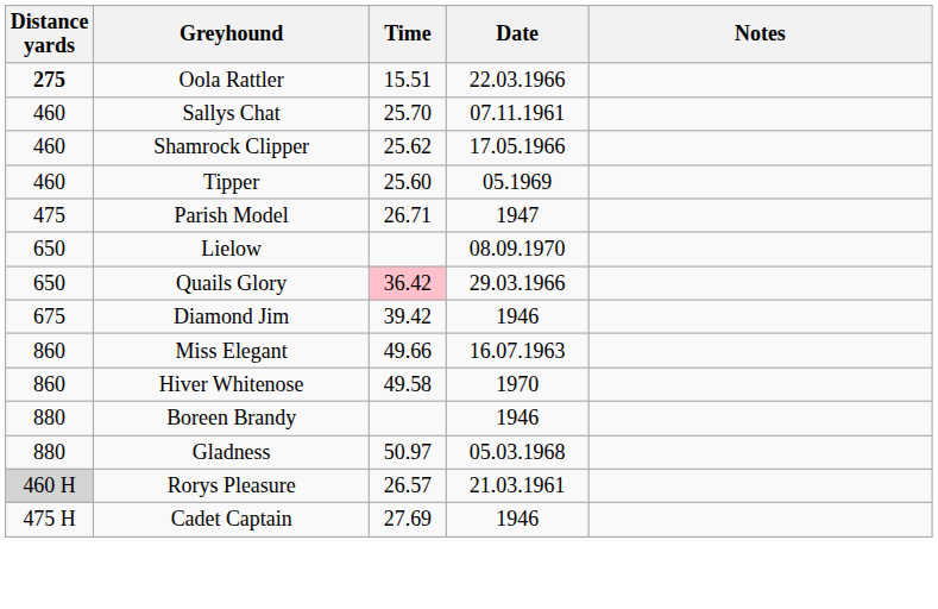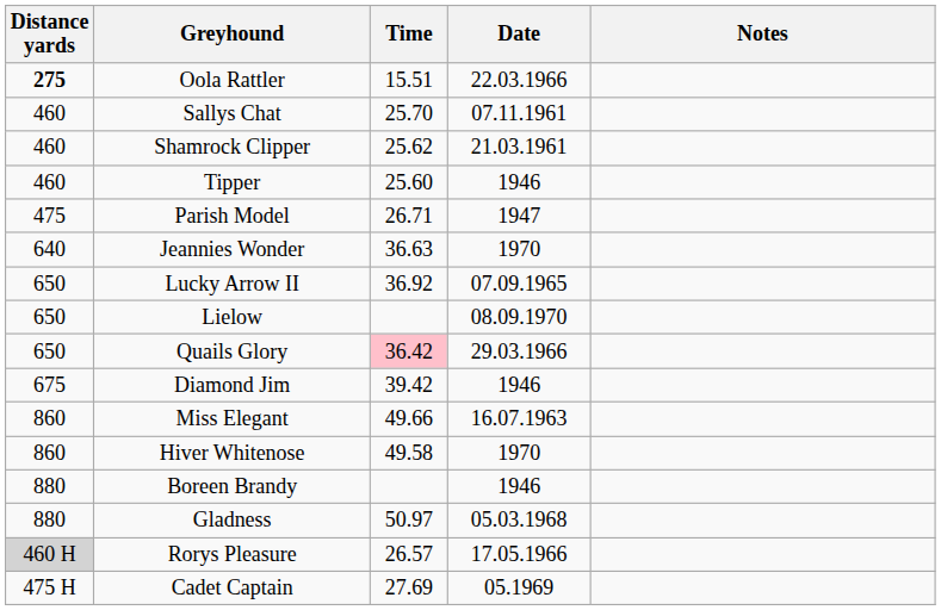Shamrock Clipper | Date: 17.05.1966 -> 21.03.1961
Tipper | Date: 05.1969 -> 1946
+ row: 640 | Jeannies Wonder | 36.63 | 1970
+ row: 650 | Lucky Arrow II | 36.92 | 07.09.1965
Rorys Pleasure | Date: 21.03.1961 -> 17.05.1966
Cadet Captain | Date: 1946 -> 05.1969
